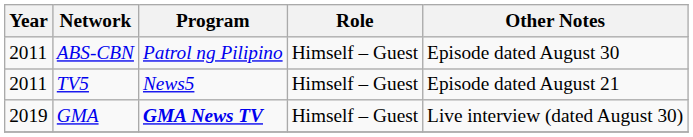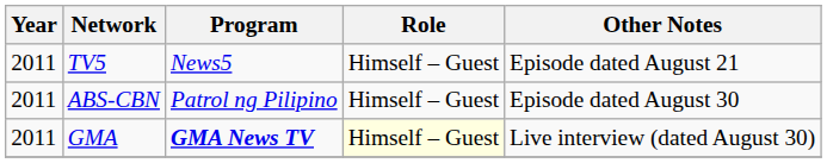rows swapped: ABS-CBN <-> TV5
GMA | Year: 2019 -> 2011
GMA | Role: no background -> lightyellow background
